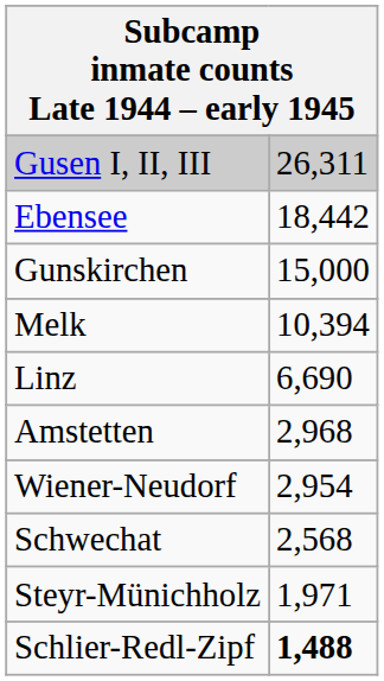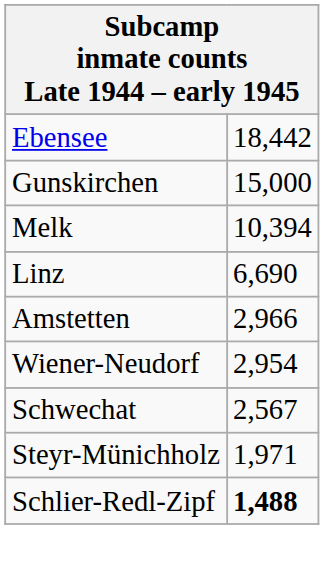- row: Gusen I, II, III | 26,311
Amstetten | column 2: 2,968 -> 2,966
Schwechat | column 2: 2,568 -> 2,567
